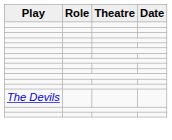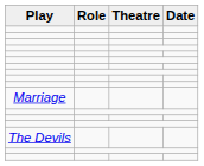+ row: Marriage
